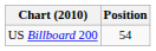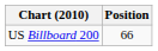US Billboard 200 | Position: 54 -> 66
